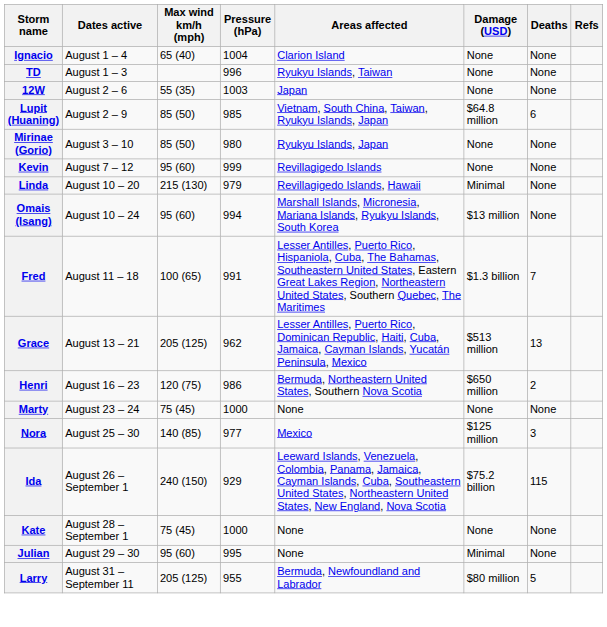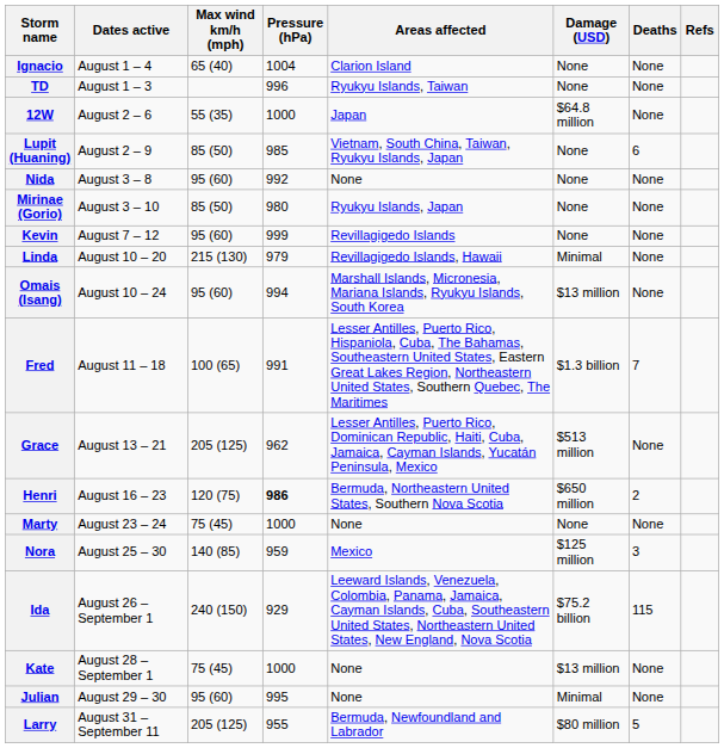12W | Pressure (hPa): 1003 -> 1000
12W | Damage (USD): None -> $64.8 million
Lupit (Huaning) | Damage (USD): $64.8 million -> None
+ row: Nida | August 3 – 8 | 95 (60) | 992 | None | None | None
Grace | Deaths: 13 -> None
Henri | Pressure (hPa): normal -> bold
Nora | Pressure (hPa): 977 -> 959
Kate | Damage (USD): None -> $13 million
